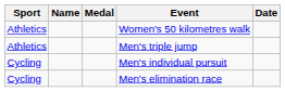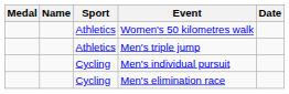columns swapped: Medal <-> Sport
